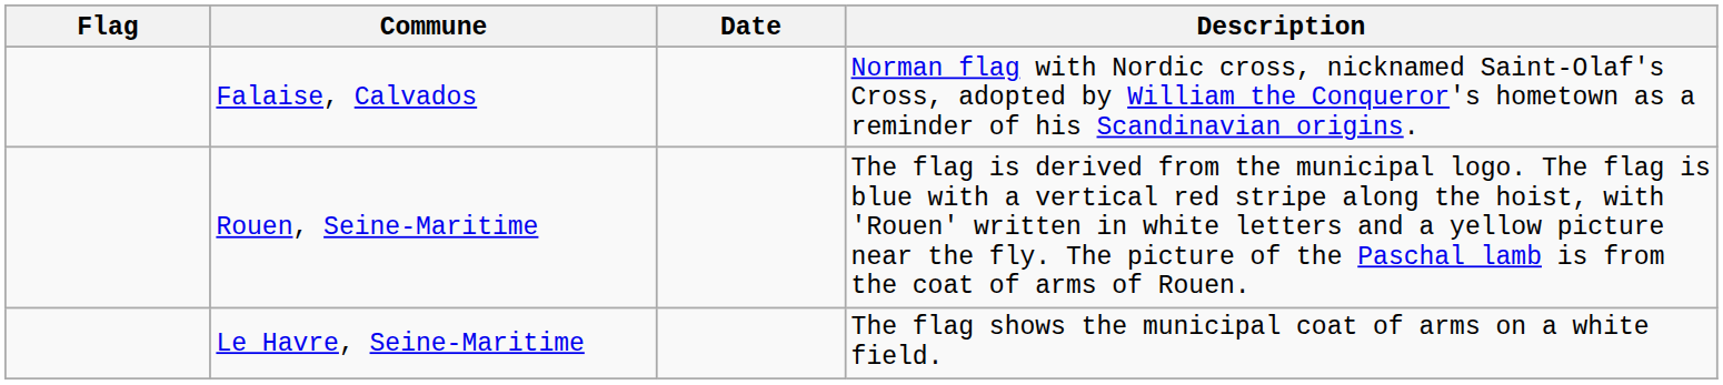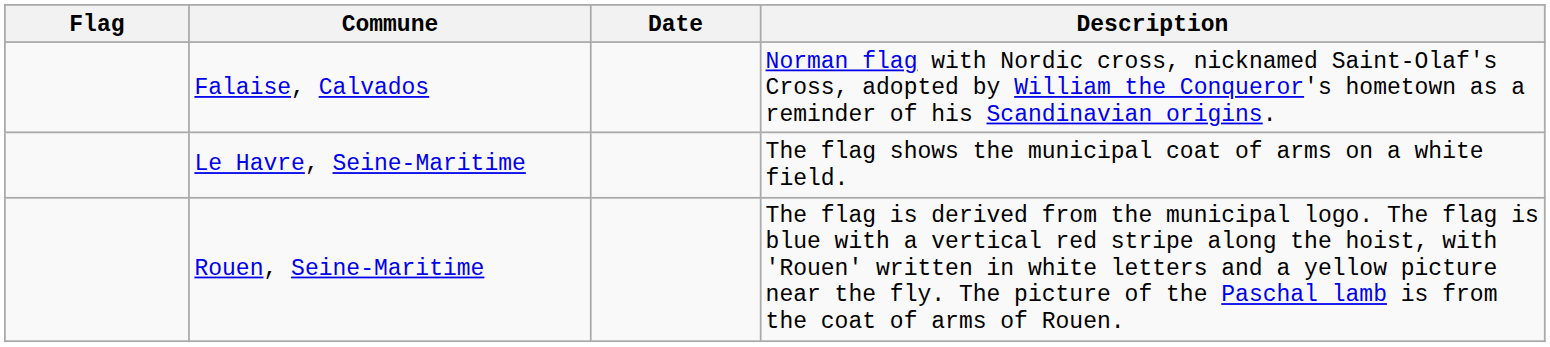rows swapped: Le Havre, Seine-Maritime <-> Rouen, Seine-Maritime
